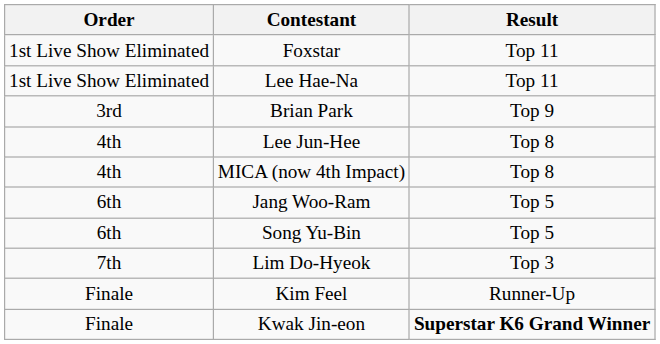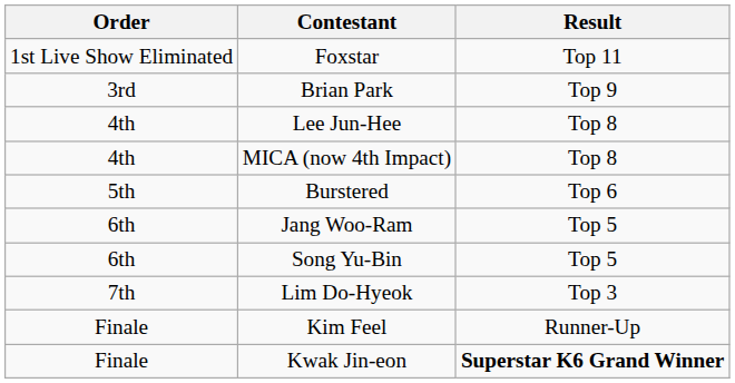- row: 1st Live Show Eliminated | Lee Hae-Na | Top 11
+ row: 5th | Burstered | Top 6
